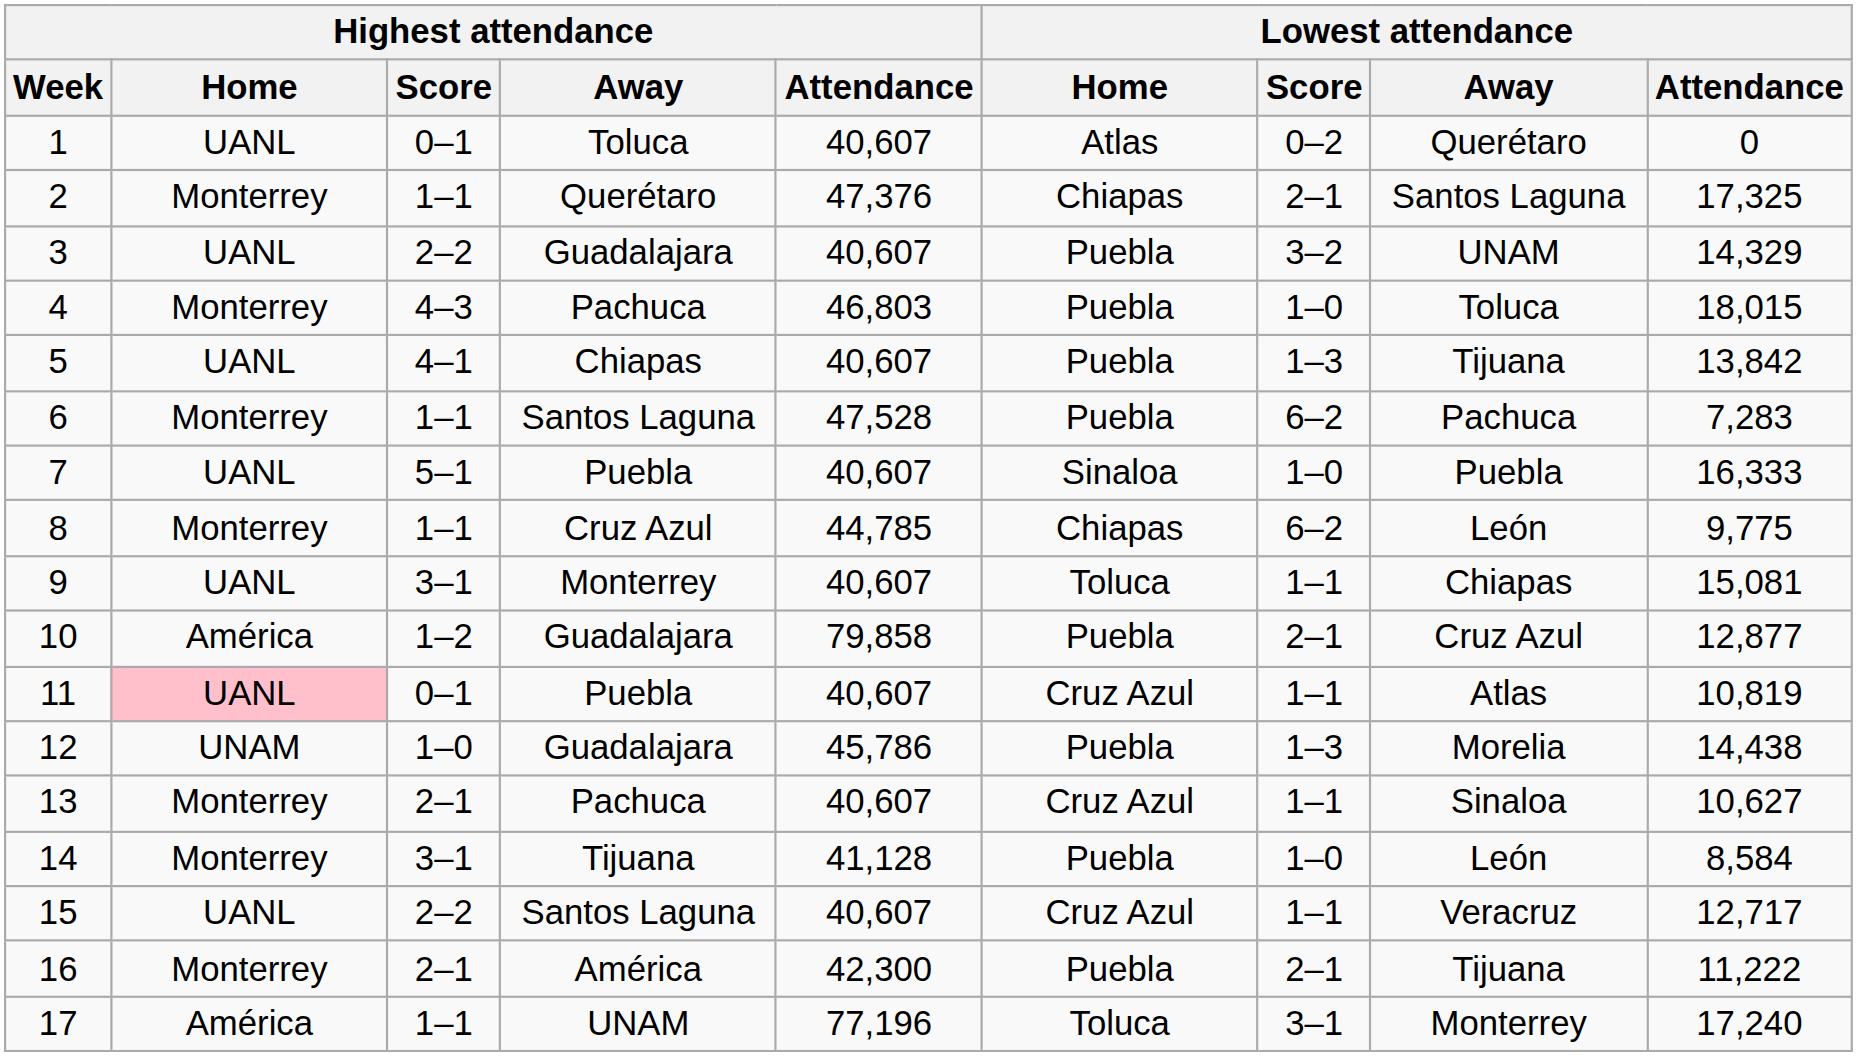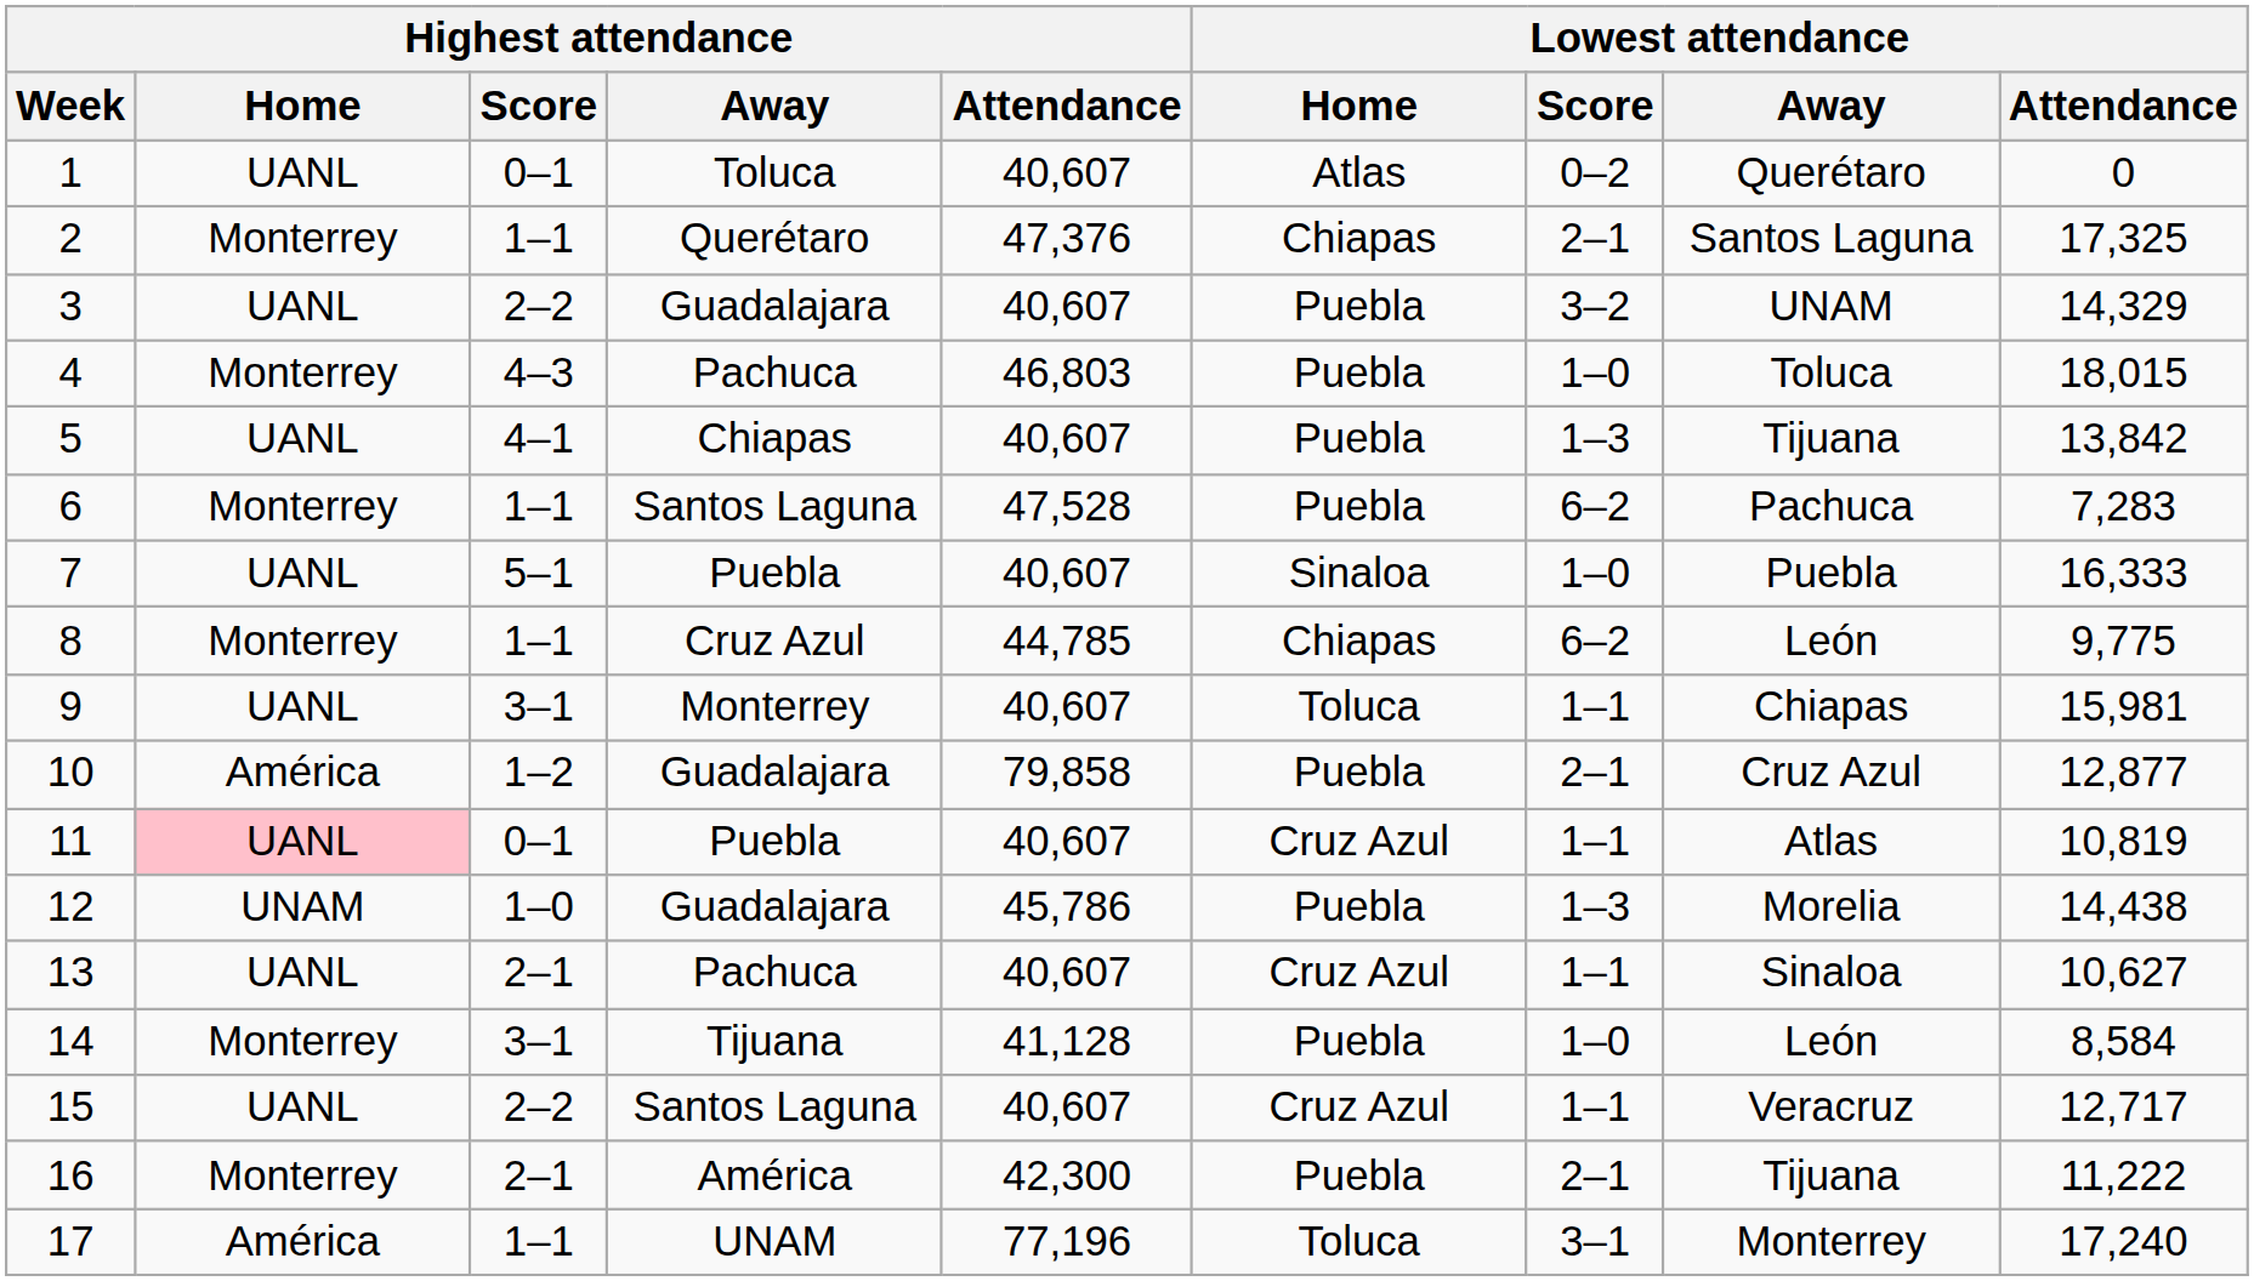9 | Lowest attendance / Attendance: 15,081 -> 15,981
13 | Highest attendance / Home: Monterrey -> UANL
